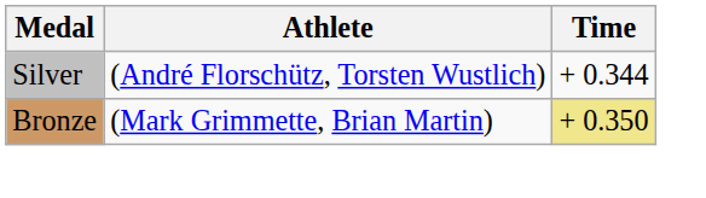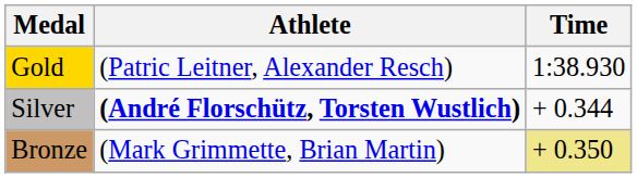+ row: Gold | (Patric Leitner, Alexander Resch) | 1:38.930
Silver | Athlete: normal -> bold
